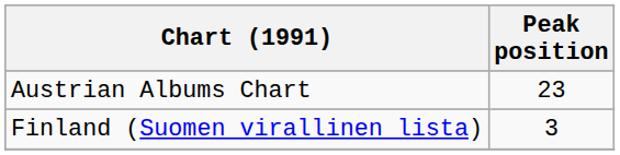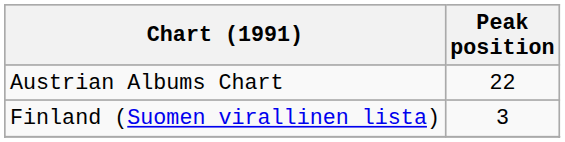Austrian Albums Chart | Peak position: 23 -> 22
